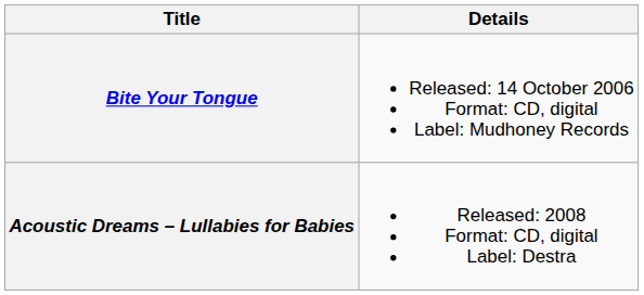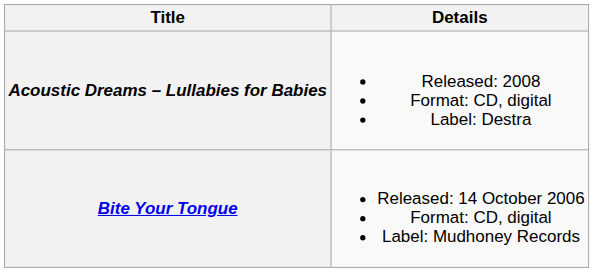rows swapped: Bite Your Tongue <-> Acoustic Dreams – Lullabies for Babies
